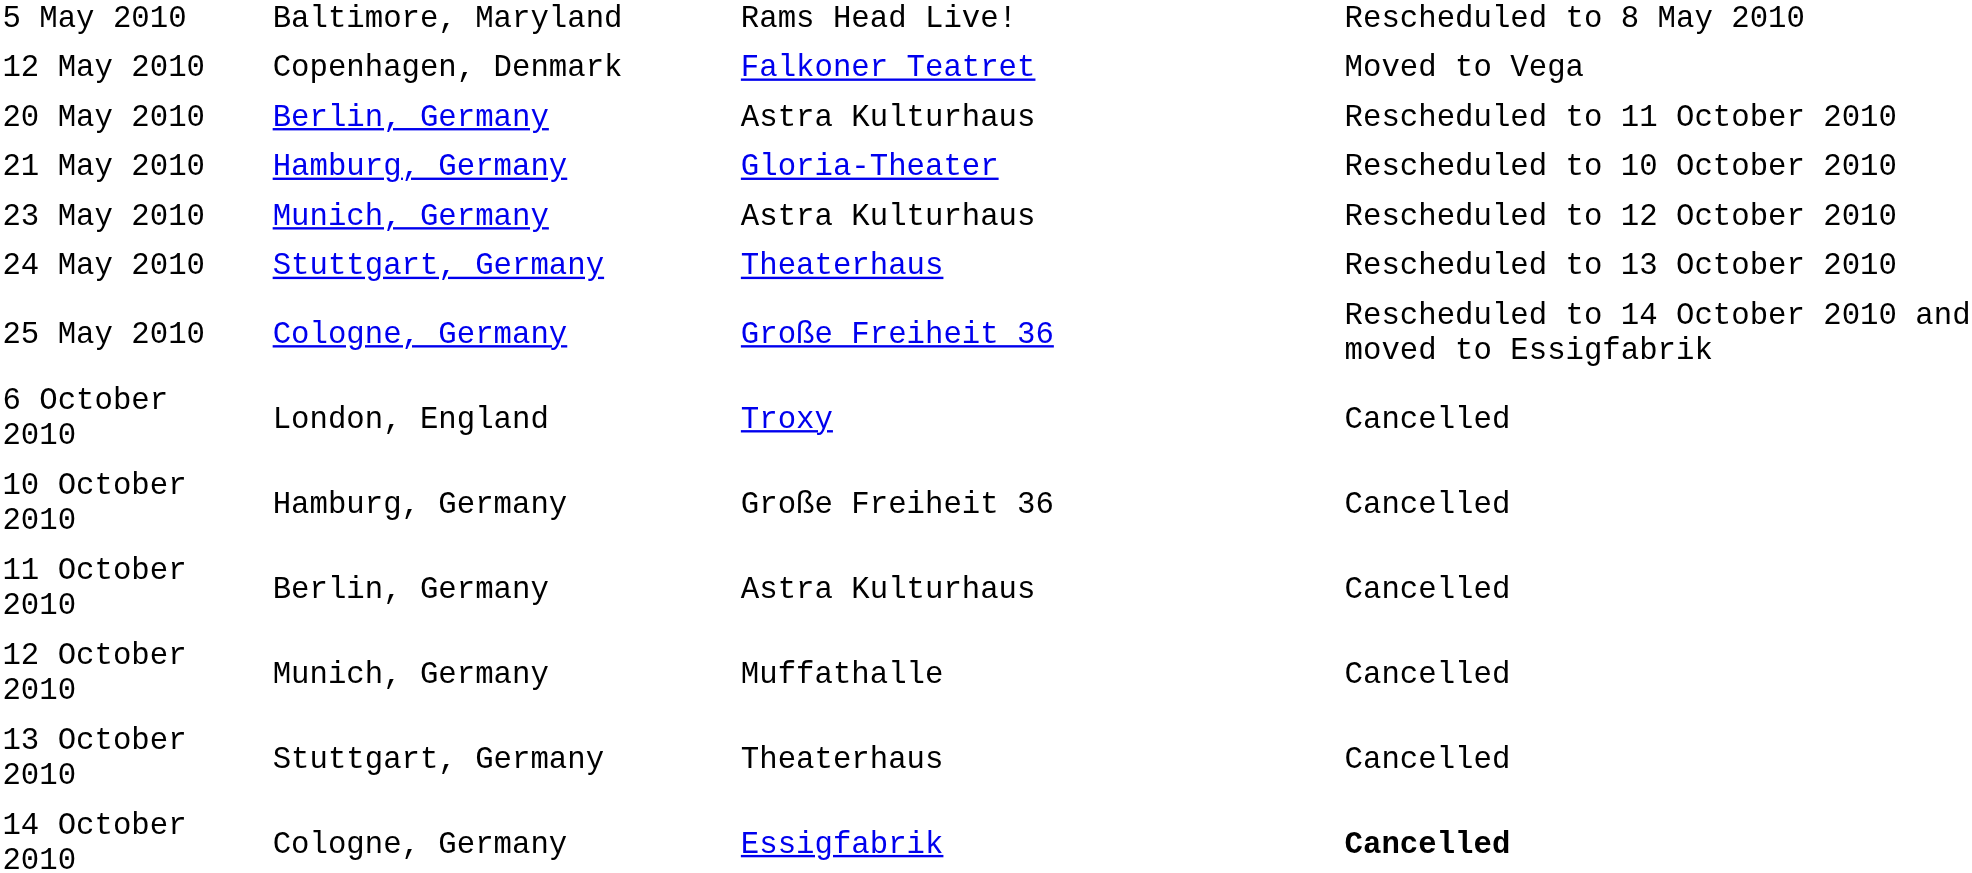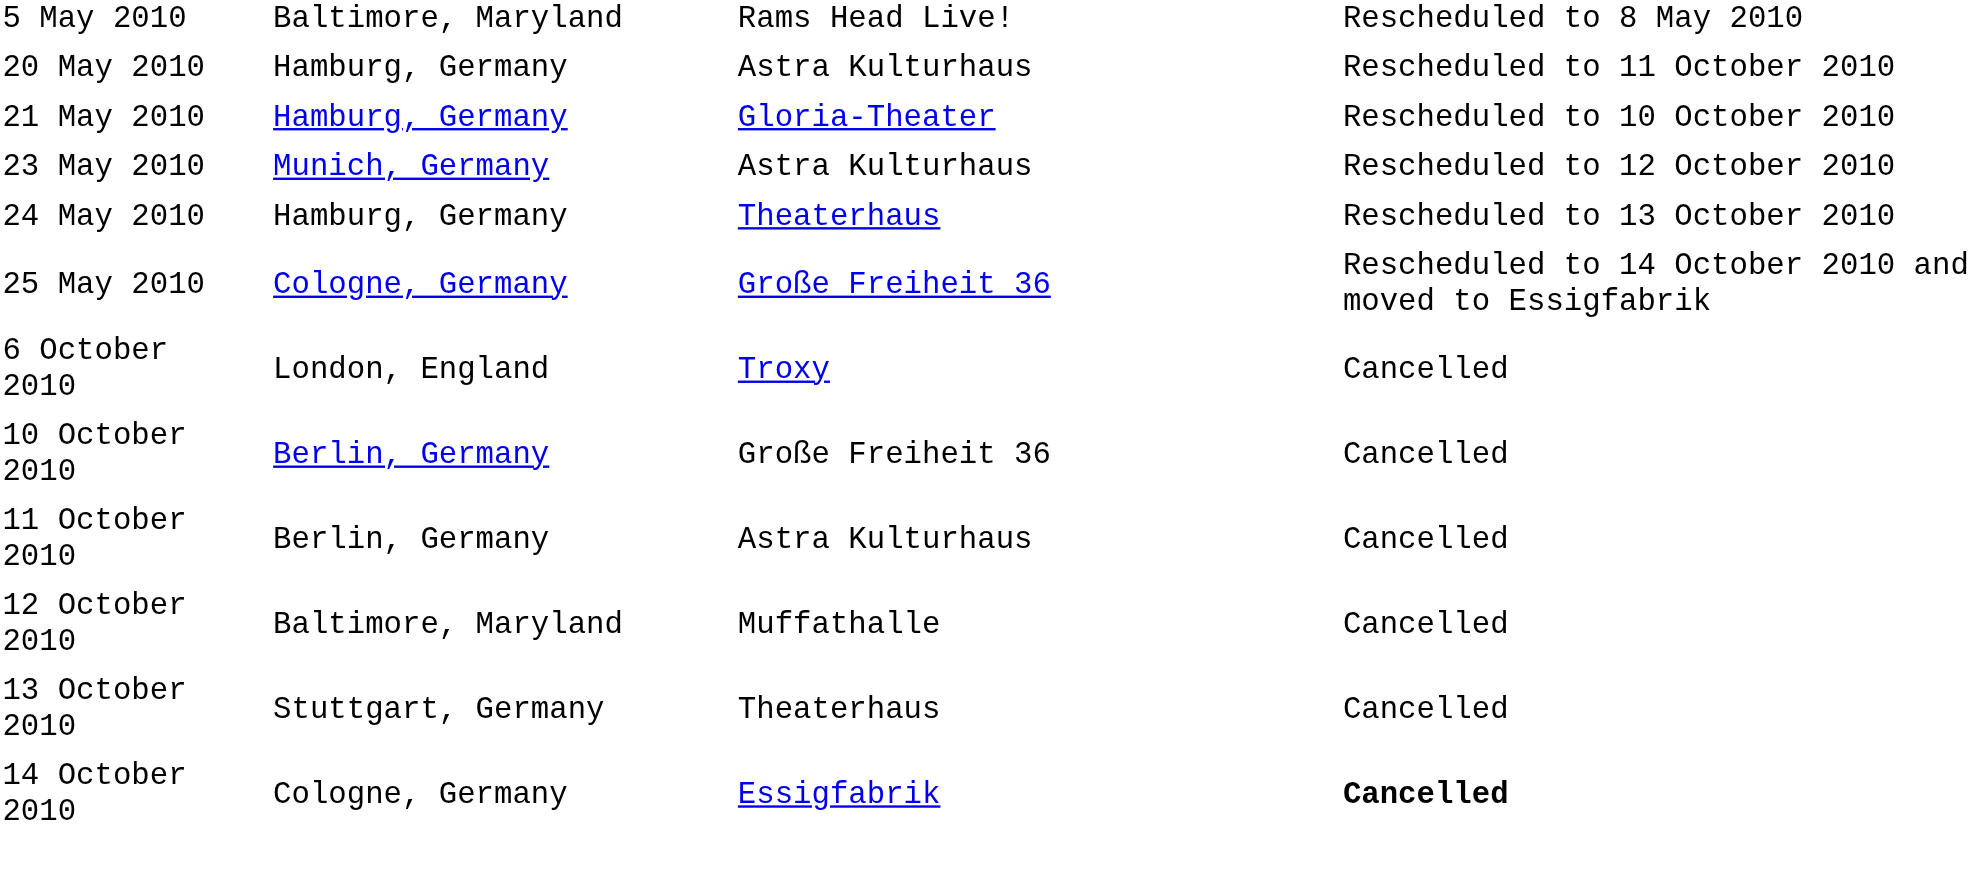- row: 12 May 2010 | Copenhagen, Denmark | Falkoner Teatret | Moved to Vega
20 May 2010 | column 2: Berlin, Germany -> Hamburg, Germany
24 May 2010 | column 2: Stuttgart, Germany -> Hamburg, Germany
10 October 2010 | column 2: Hamburg, Germany -> Berlin, Germany
12 October 2010 | column 2: Munich, Germany -> Baltimore, Maryland
